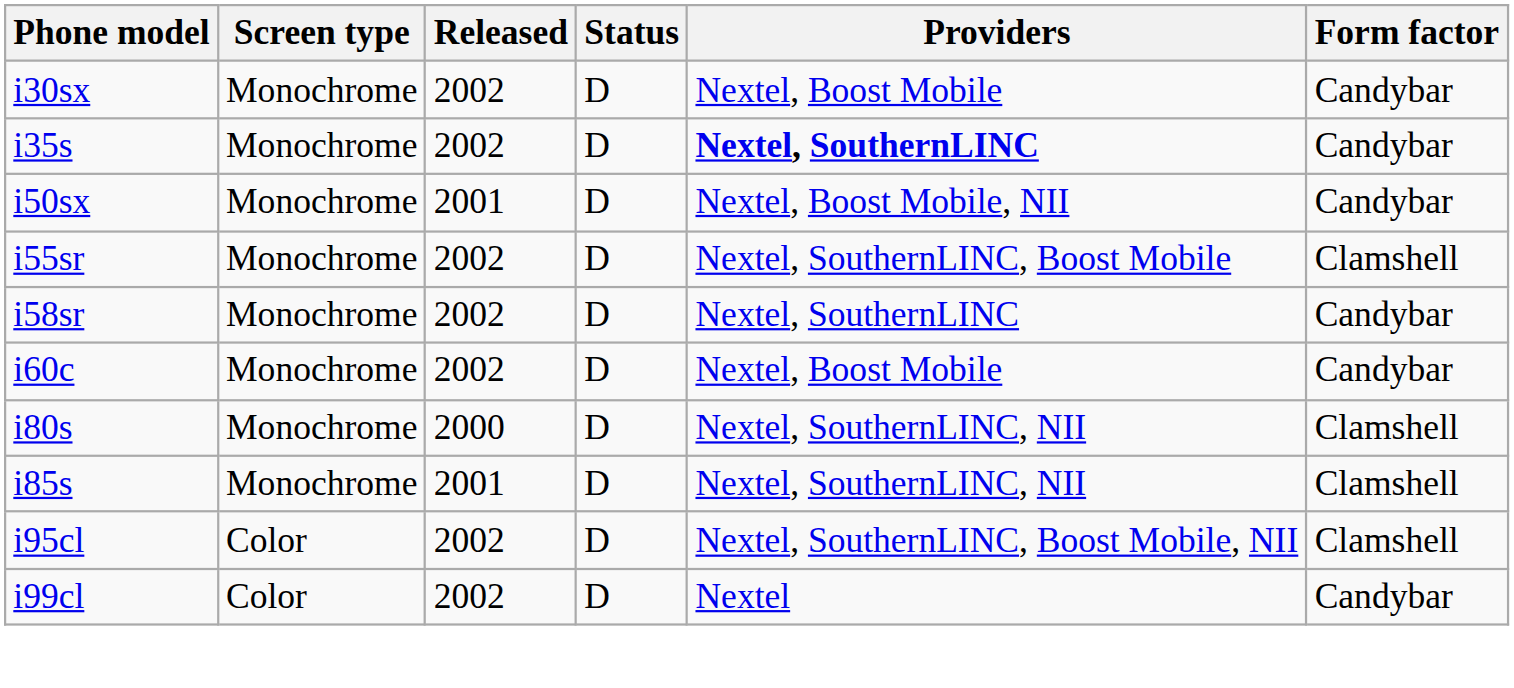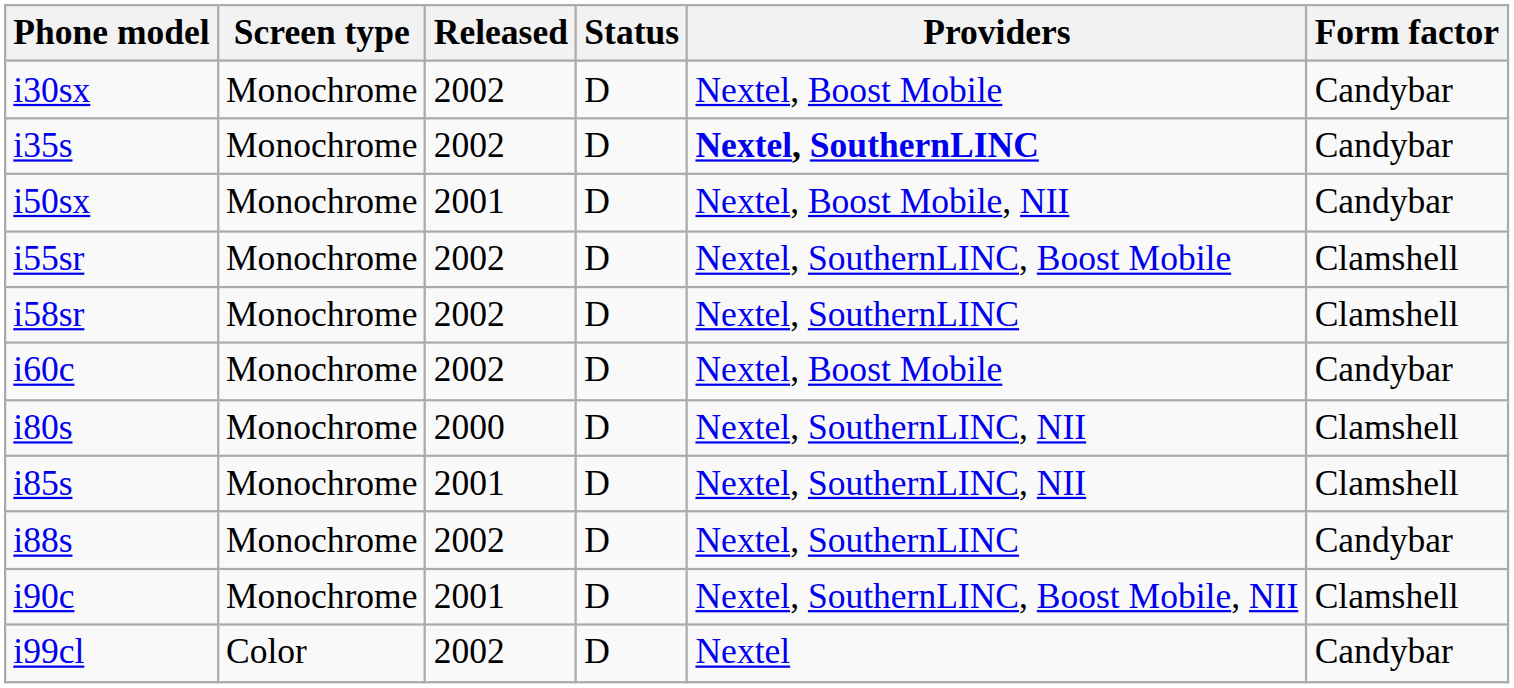i58sr | Form factor: Candybar -> Clamshell
+ row: i88s | Monochrome | 2002 | D | Nextel, SouthernLINC | Candybar
+ row: i90c | Monochrome | 2001 | D | Nextel, SouthernLINC, Boost Mobile, NII | Clamshell
- row: i95cl | Color | 2002 | D | Nextel, SouthernLINC, Boost Mobile, NII | Clamshell
